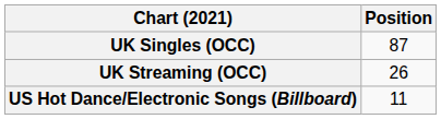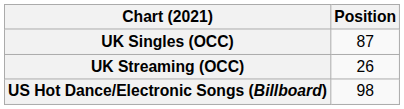US Hot Dance/Electronic Songs (Billboard) | Position: 11 -> 98
